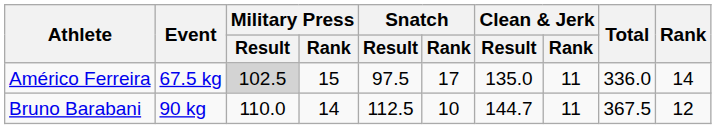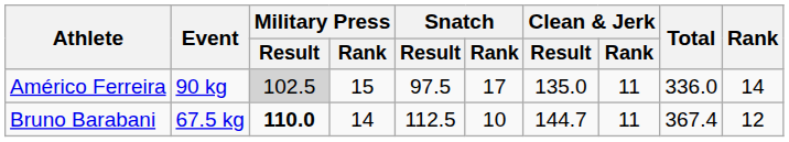Américo Ferreira | Event: 67.5 kg -> 90 kg
Bruno Barabani | Event: 90 kg -> 67.5 kg
Bruno Barabani | Military Press / Result: normal -> bold
Bruno Barabani | Total: 367.5 -> 367.4
